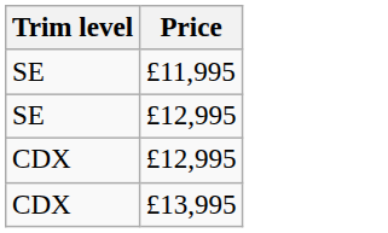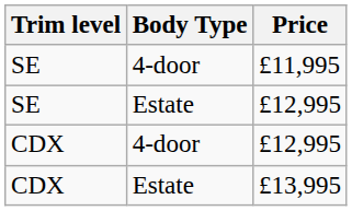+ column: Body Type | 4-door | Estate | 4-door | Estate
